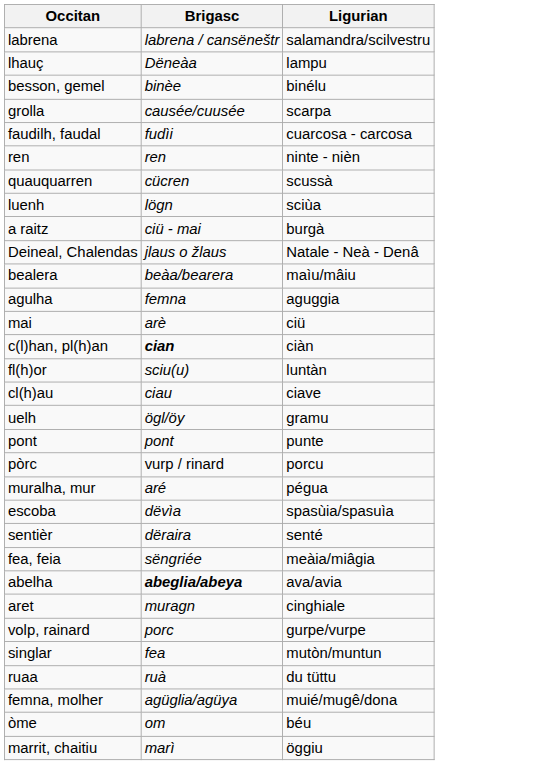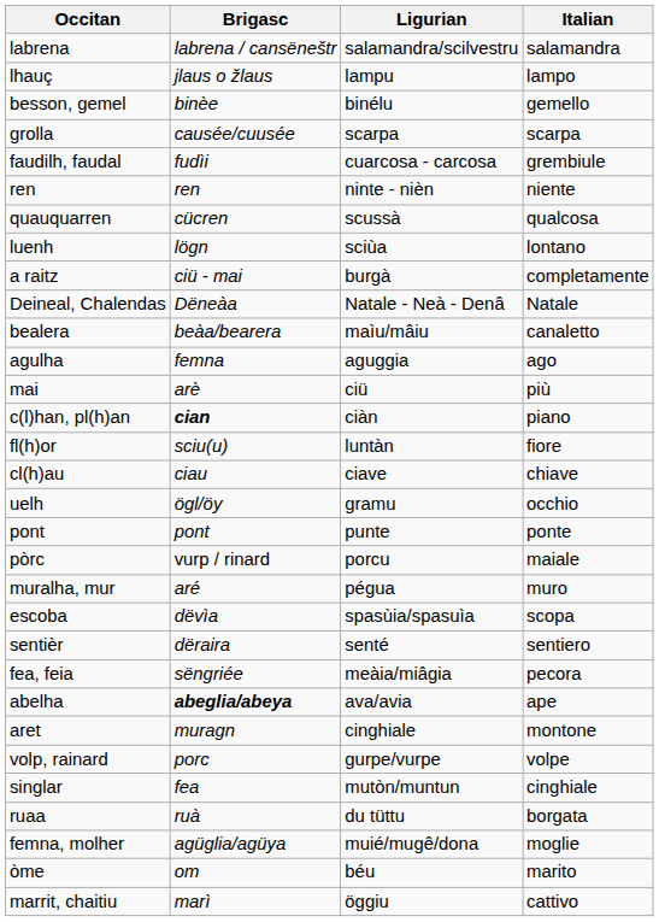+ column: Italian | salamandra | lampo | gemello | scarpa | grembiule | niente | qualcosa | lontano | completamente | Natale | canaletto | ago | più | piano | fiore | chiave | occhio | ponte | maiale | muro | scopa | sentiero | pecora | ape | montone | volpe | cinghiale | borgata | moglie | marito | cattivo
lhauç | Brigasc: Dëneàa -> jlaus o žlaus
Deineal, Chalendas | Brigasc: jlaus o žlaus -> Dëneàa
